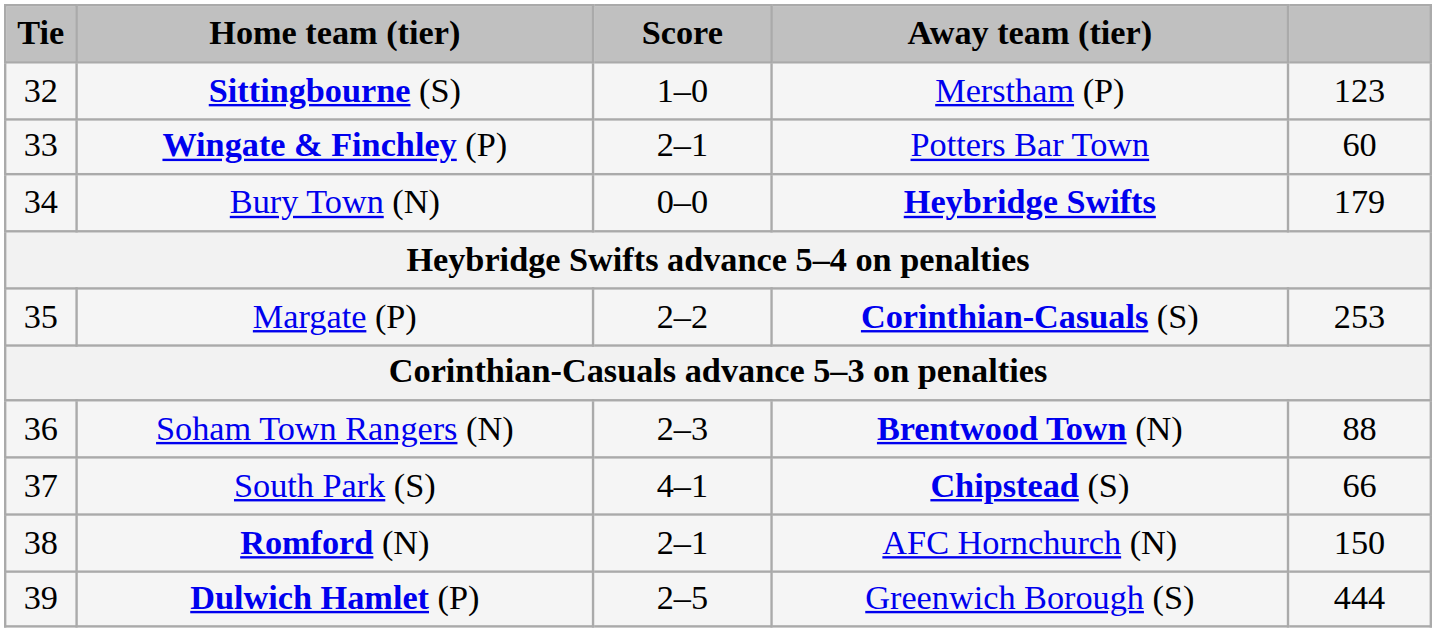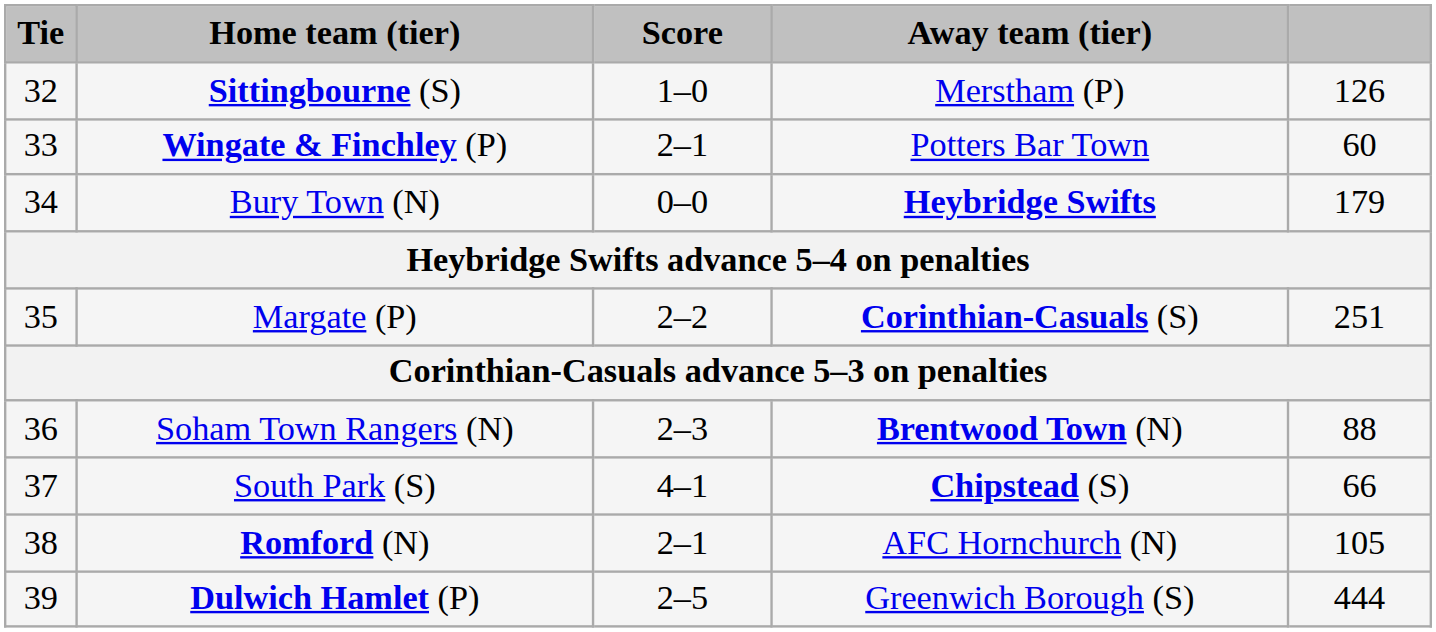Sittingbourne (S) | column 5: 123 -> 126
Margate (P) | column 5: 253 -> 251
Romford (N) | column 5: 150 -> 105
